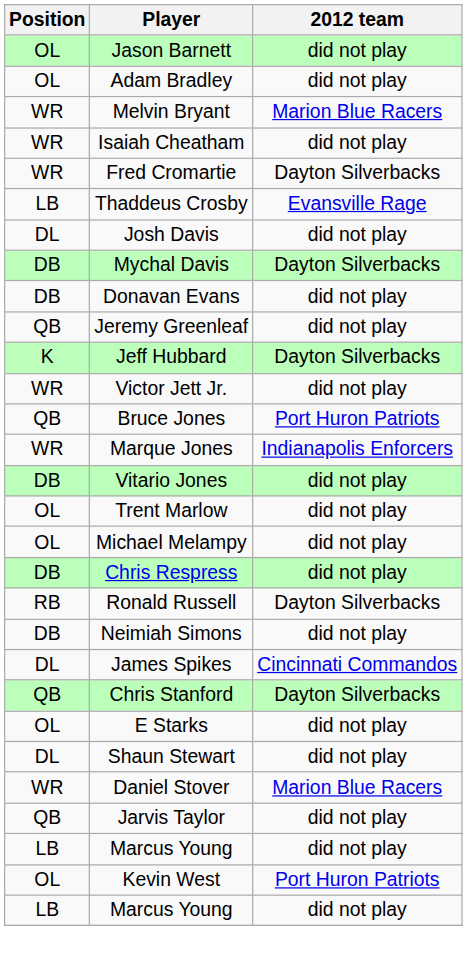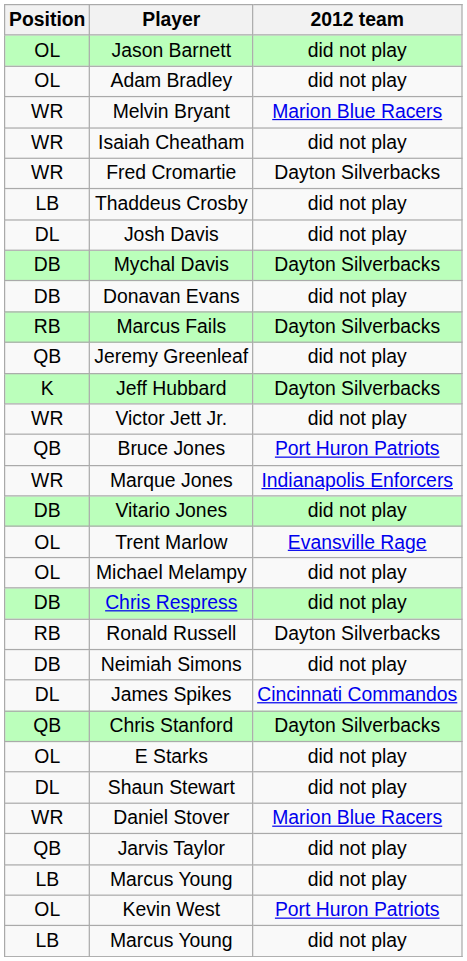Thaddeus Crosby | 2012 team: Evansville Rage -> did not play
+ row: RB | Marcus Fails | Dayton Silverbacks
Trent Marlow | 2012 team: did not play -> Evansville Rage
